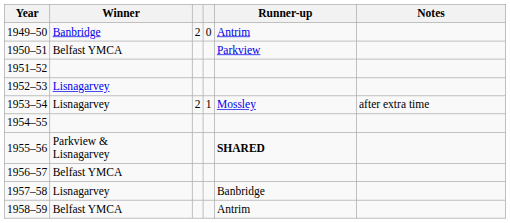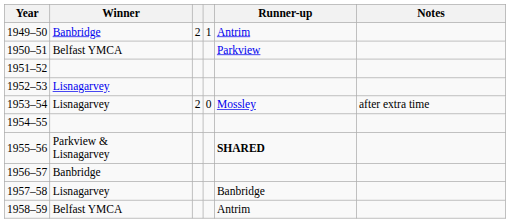1949–50 | column 4: 0 -> 1
1953–54 | column 4: 1 -> 0
1956–57 | Winner: Belfast YMCA -> Banbridge
